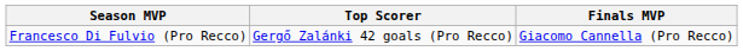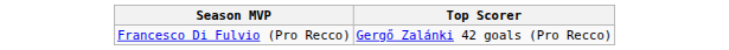- column: Finals MVP | Giacomo Cannella (Pro Recco)
